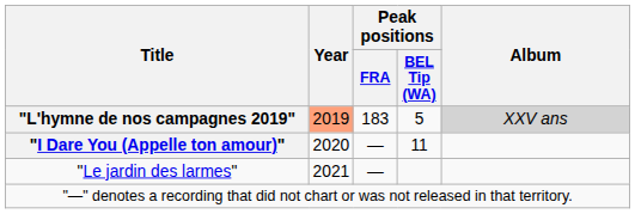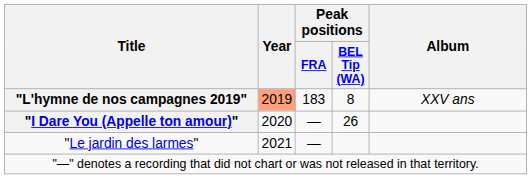"L'hymne de nos campagnes 2019" | Peak positions / BEL Tip (WA): 5 -> 8
"L'hymne de nos campagnes 2019" | Album: lightgrey background -> no background
"I Dare You (Appelle ton amour)" | Peak positions / BEL Tip (WA): 11 -> 26
